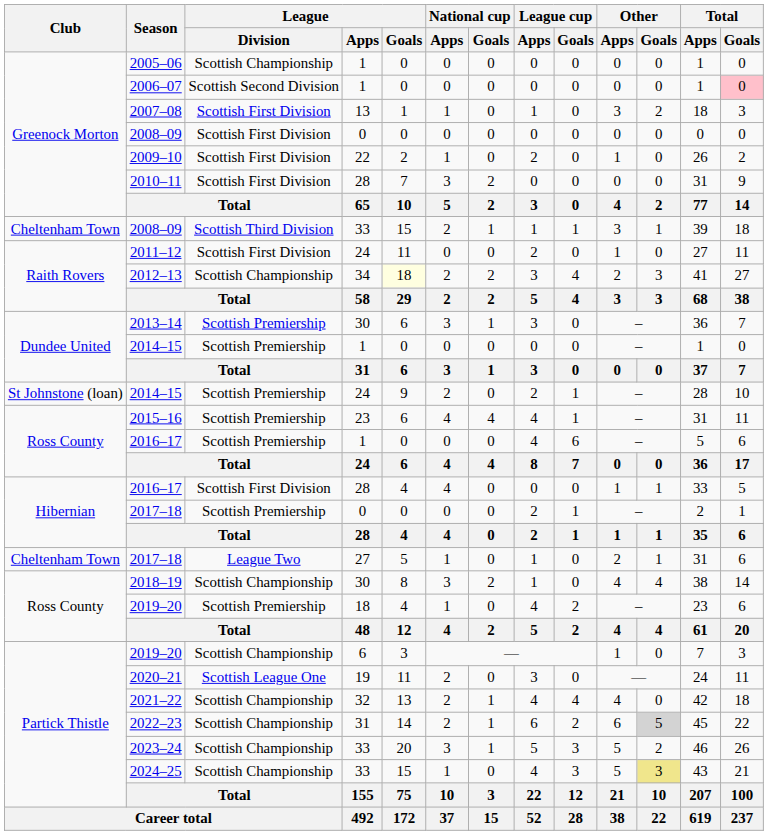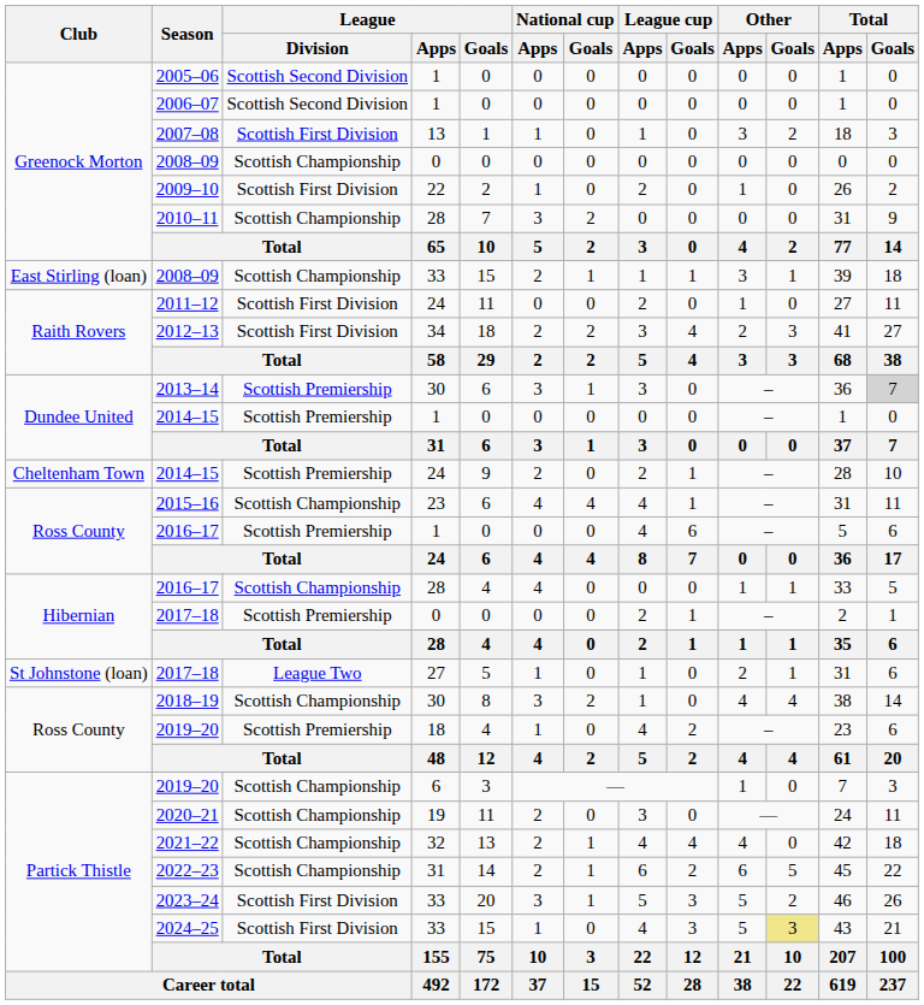2005–06 | League / Division: Scottish Championship -> Scottish Second Division
2006–07 | Total / Goals: pink background -> no background
2008–09 / 0 | League / Division: Scottish First Division -> Scottish Championship
2010–11 | League / Division: Scottish First Division -> Scottish Championship
2008–09 / 33 | Club: Cheltenham Town -> East Stirling (loan)
2008–09 / 33 | League / Division: Scottish Third Division -> Scottish Championship
2012–13 | League / Division: Scottish Championship -> Scottish First Division
2012–13 | League / Goals: lightyellow background -> no background
2013–14 | Total / Goals: no background -> lightgrey background
2014–15 / 24 | Club: St Johnstone (loan) -> Cheltenham Town
2015–16 | League / Division: Scottish Premiership -> Scottish Championship
2016–17 / 28 | League / Division: Scottish First Division -> Scottish Championship
2017–18 / 27 | Club: Cheltenham Town -> St Johnstone (loan)
2020–21 | League / Division: Scottish League One -> Scottish Championship
2022–23 | Other / Goals: lightgrey background -> no background
2023–24 | League / Division: Scottish Championship -> Scottish First Division
2024–25 | League / Division: Scottish Championship -> Scottish First Division
